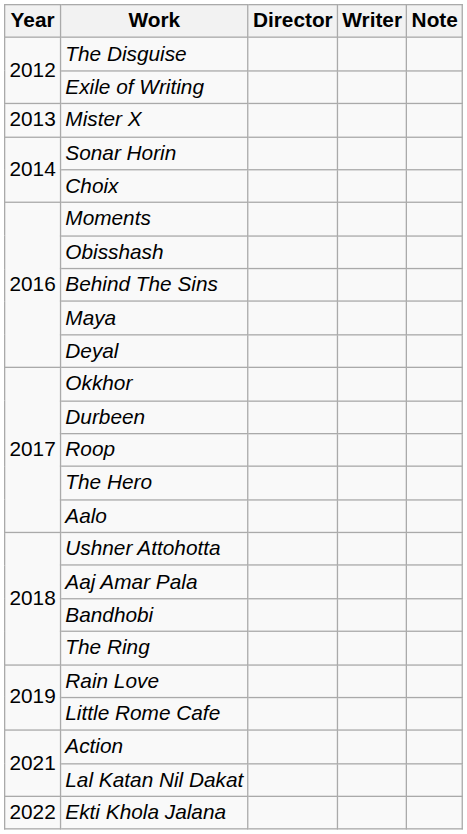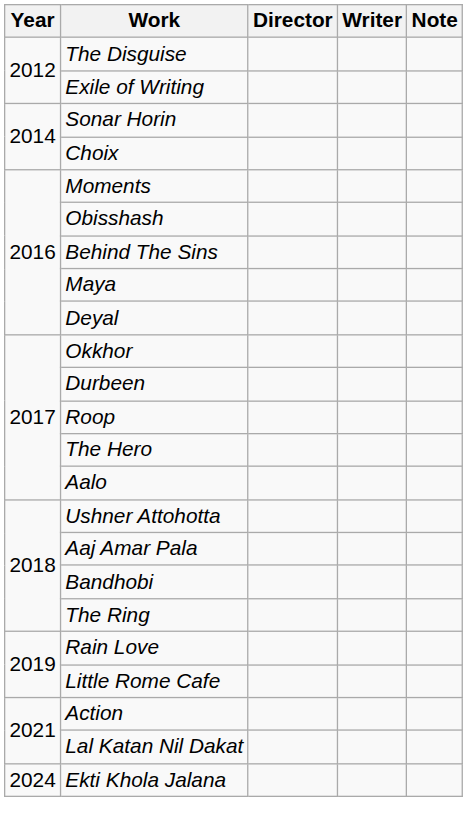- row: 2013 | Mister X
Ekti Khola Jalana | Year: 2022 -> 2024
